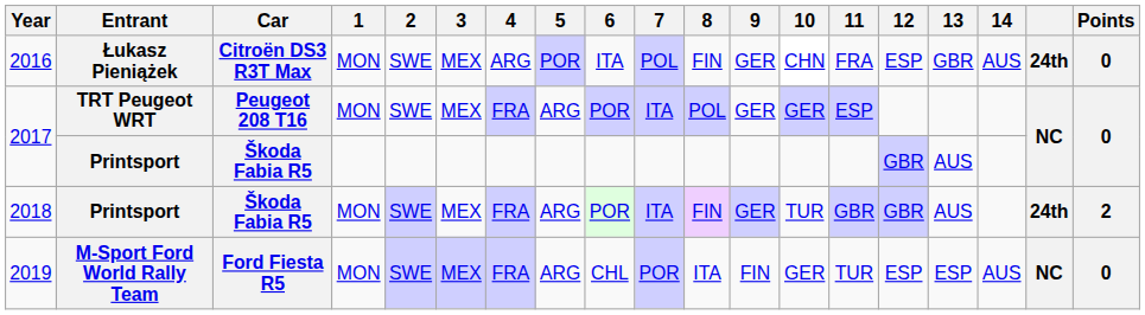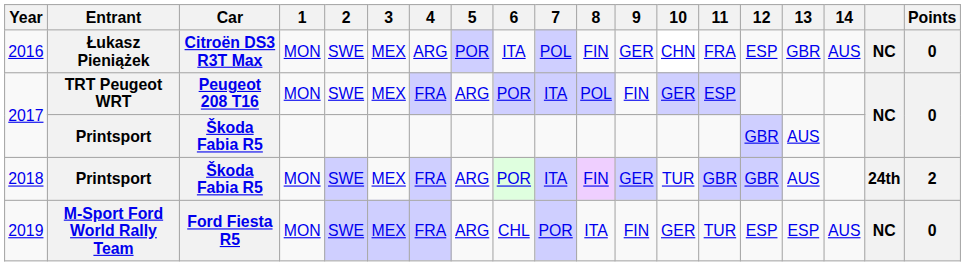2016 | column 18: 24th -> NC
2017 / TRT Peugeot WRT | 9: GER -> FIN
